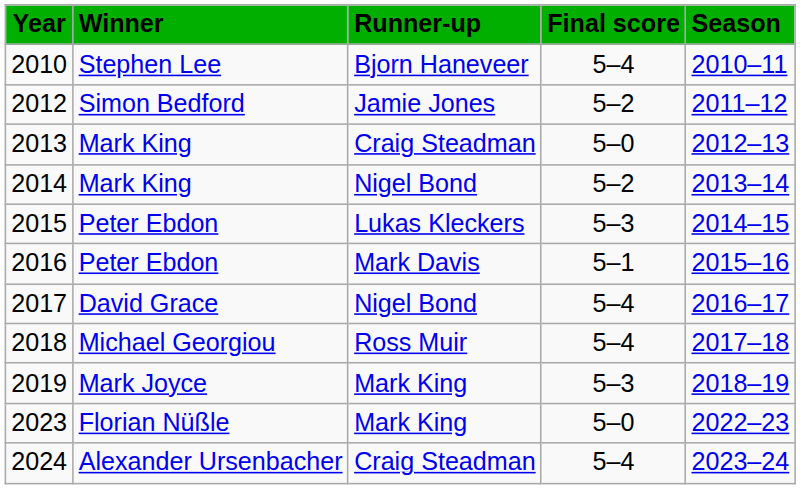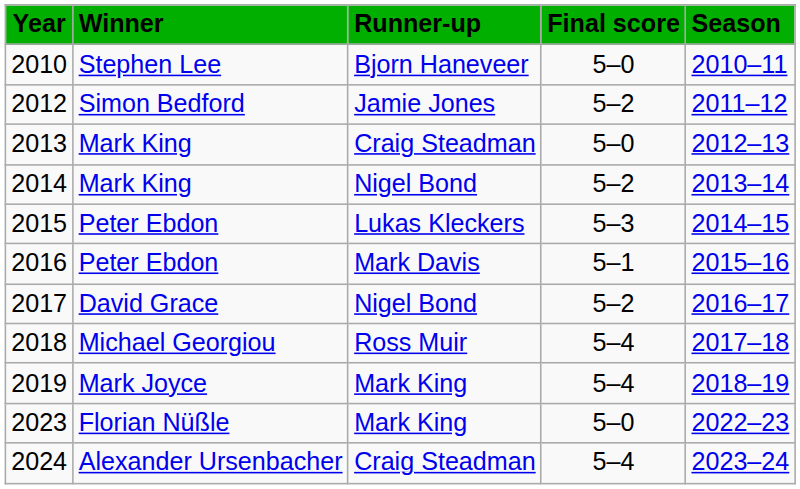2010 | Final score: 5–4 -> 5–0
2017 | Final score: 5–4 -> 5–2
2019 | Final score: 5–3 -> 5–4
